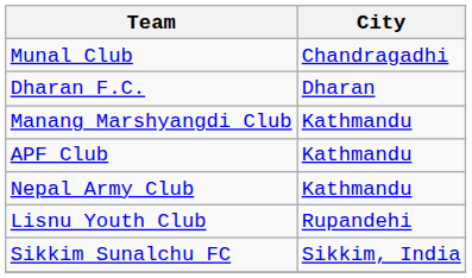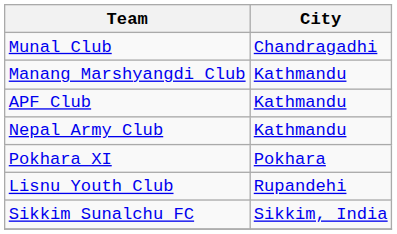- row: Dharan F.C. | Dharan
+ row: Pokhara XI | Pokhara
